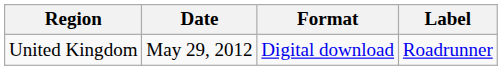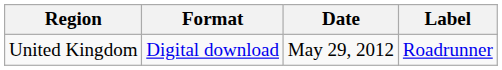columns swapped: Date <-> Format
